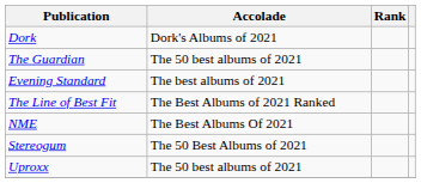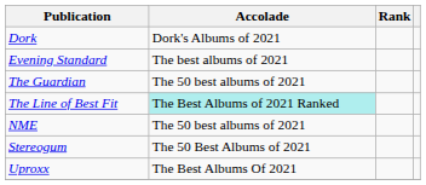rows swapped: Evening Standard <-> The Guardian
The Line of Best Fit | Accolade: no background -> paleturquoise background
NME | Accolade: The Best Albums Of 2021 -> The 50 best albums of 2021
Uproxx | Accolade: The 50 best albums of 2021 -> The Best Albums Of 2021
